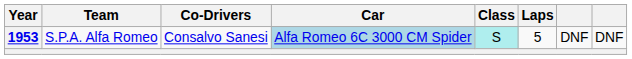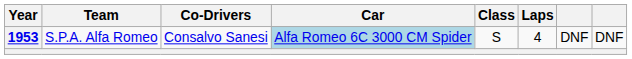1953 | Class: paleturquoise background -> no background
1953 | Laps: 5 -> 4
